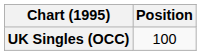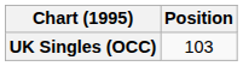UK Singles (OCC) | Position: 100 -> 103
